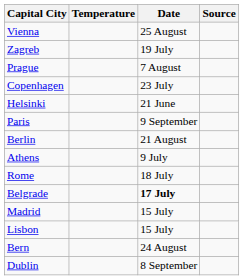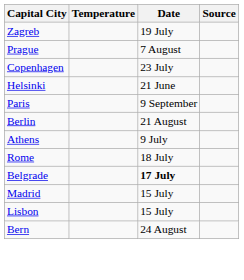- row: Vienna | 25 August
- row: Dublin | 8 September
